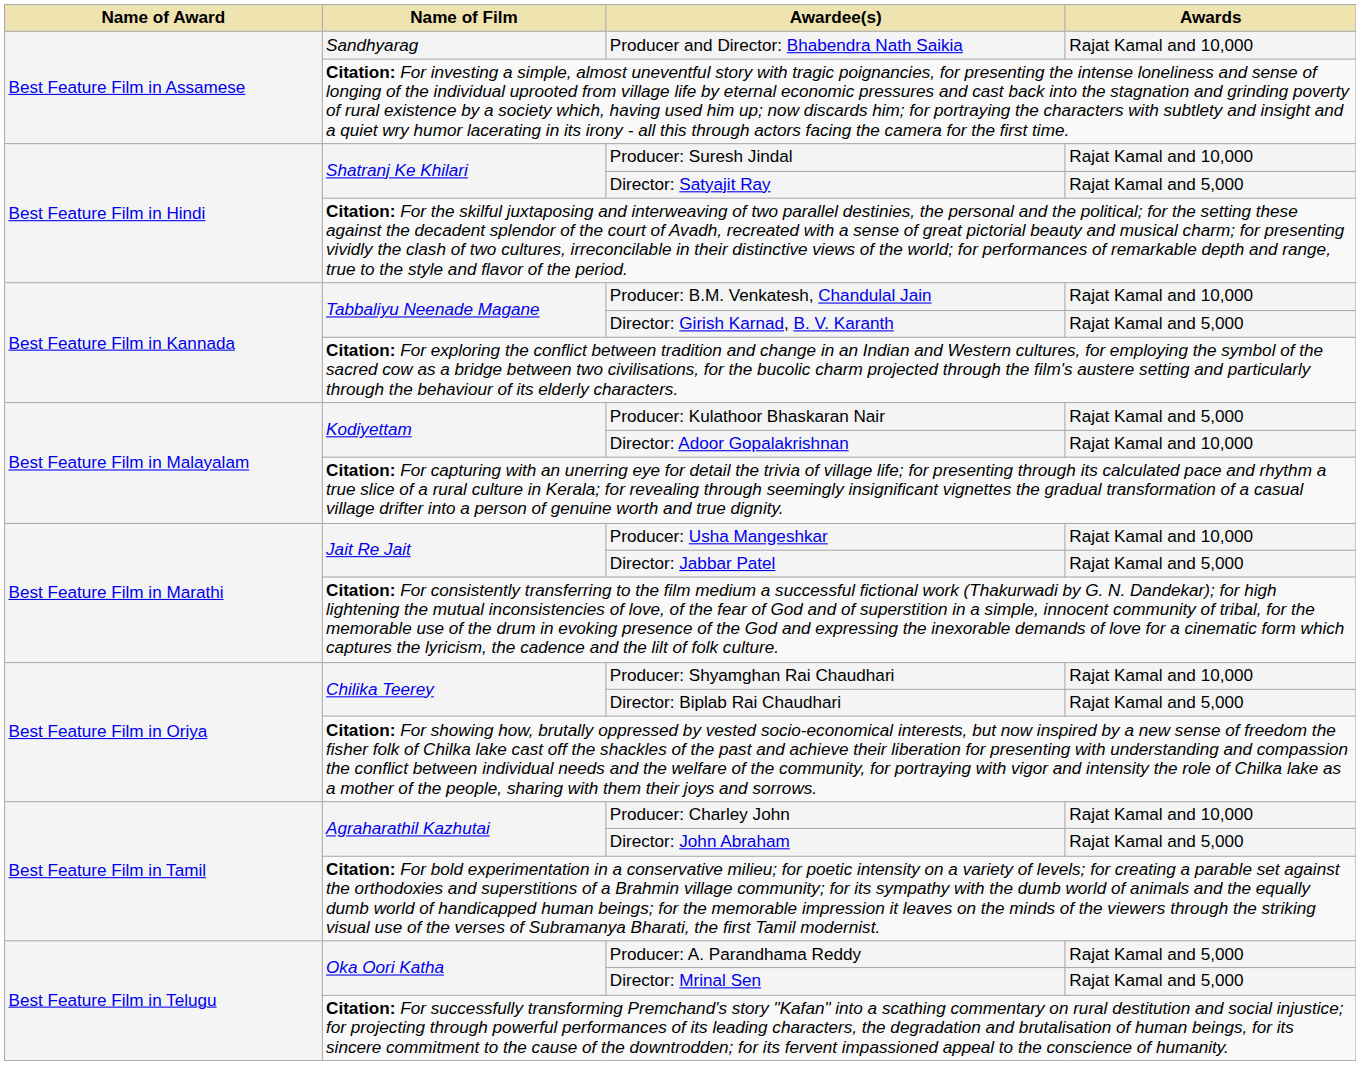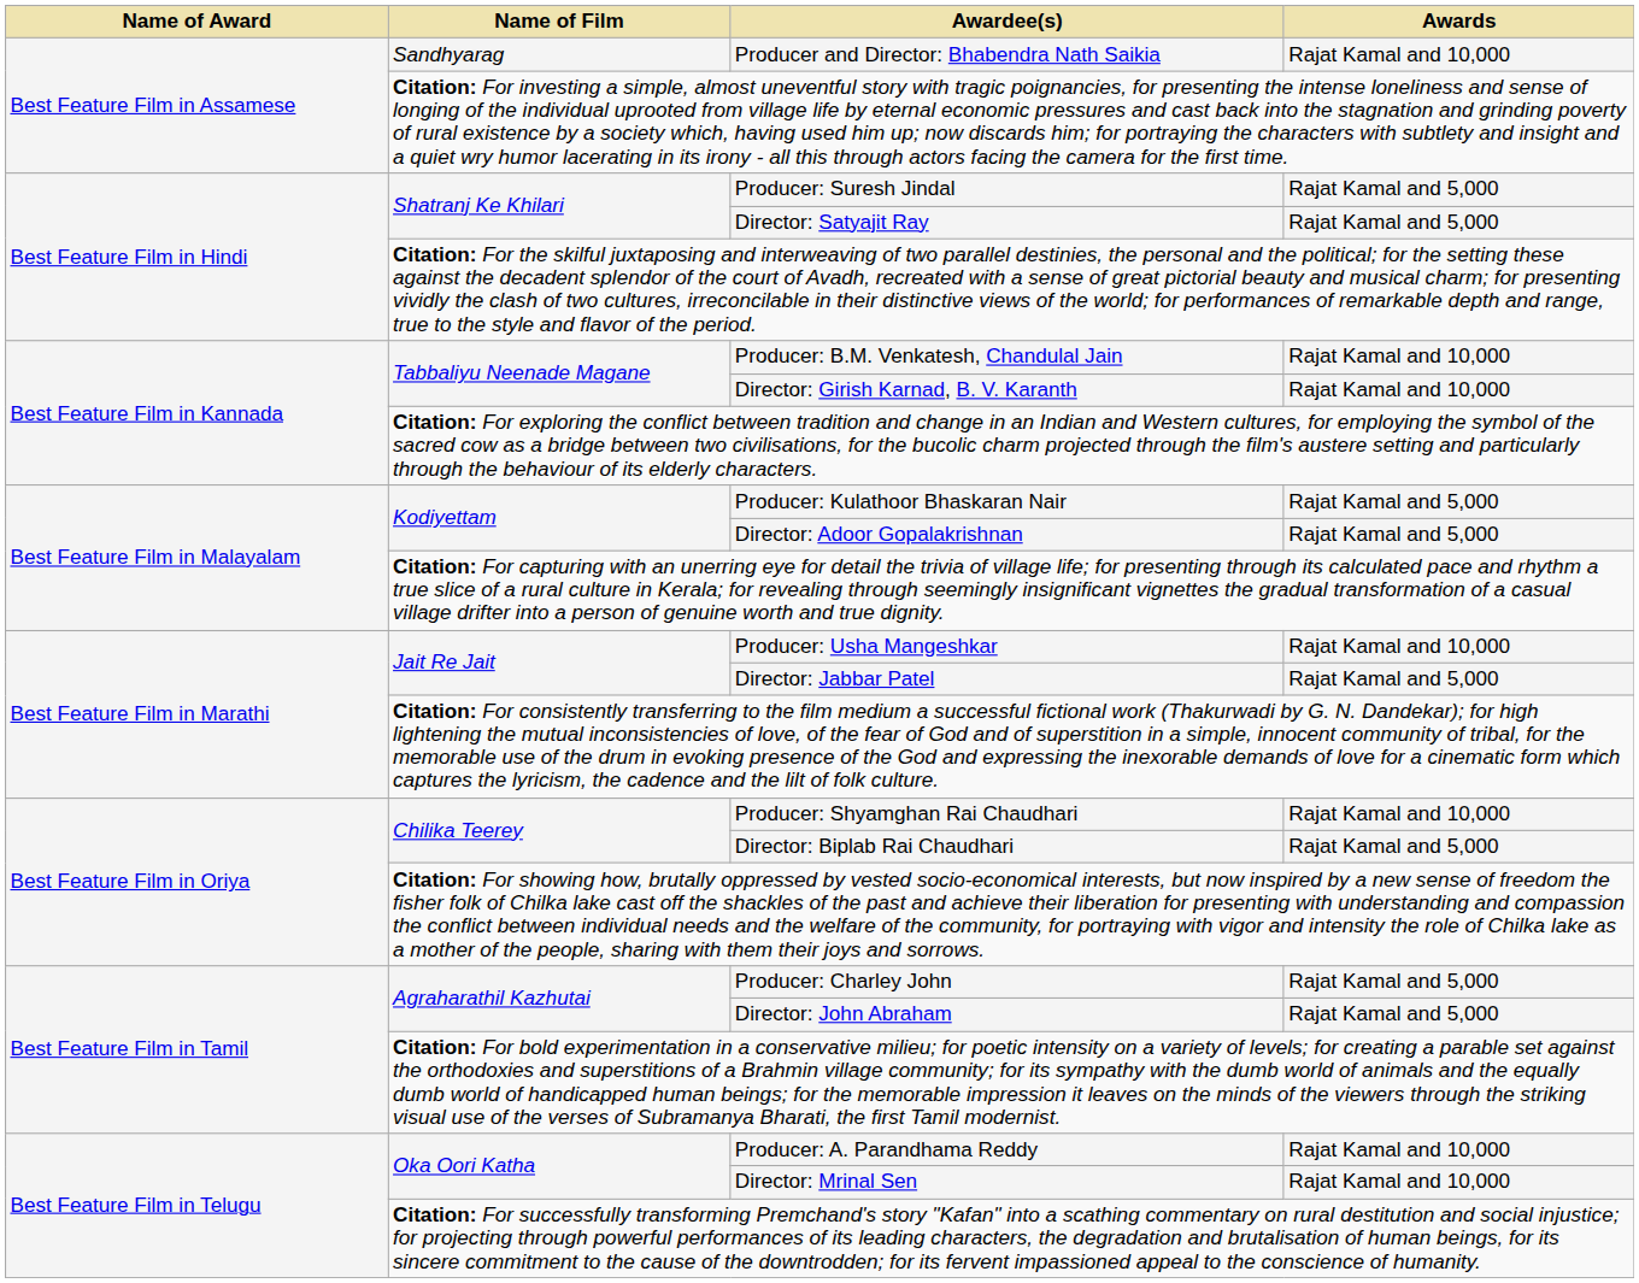Producer: Suresh Jindal | Awards: Rajat Kamal and 10,000 -> Rajat Kamal and 5,000
Director: Girish Karnad, B. V. Karanth | Awards: Rajat Kamal and 5,000 -> Rajat Kamal and 10,000
Director: Adoor Gopalakrishnan | Awards: Rajat Kamal and 10,000 -> Rajat Kamal and 5,000
Producer: Charley John | Awards: Rajat Kamal and 10,000 -> Rajat Kamal and 5,000
Producer: A. Parandhama Reddy | Awards: Rajat Kamal and 5,000 -> Rajat Kamal and 10,000
Director: Mrinal Sen | Awards: Rajat Kamal and 5,000 -> Rajat Kamal and 10,000
